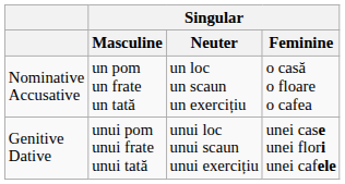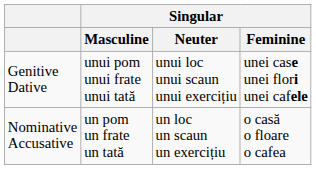rows swapped: Nominative Accusative <-> Genitive Dative
